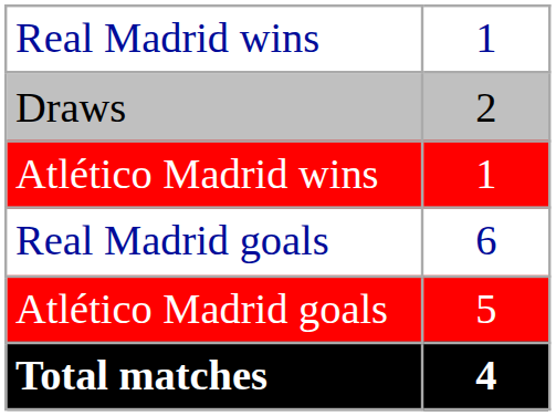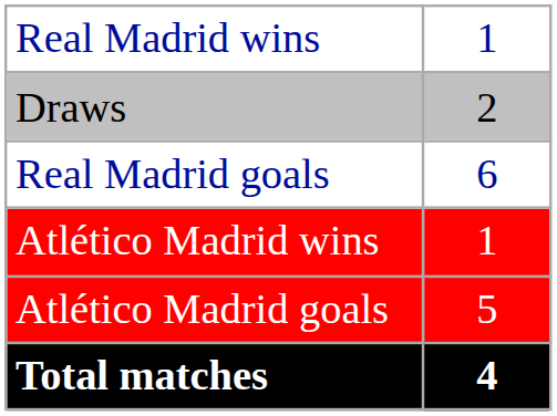rows swapped: Atlético Madrid wins <-> Real Madrid goals
